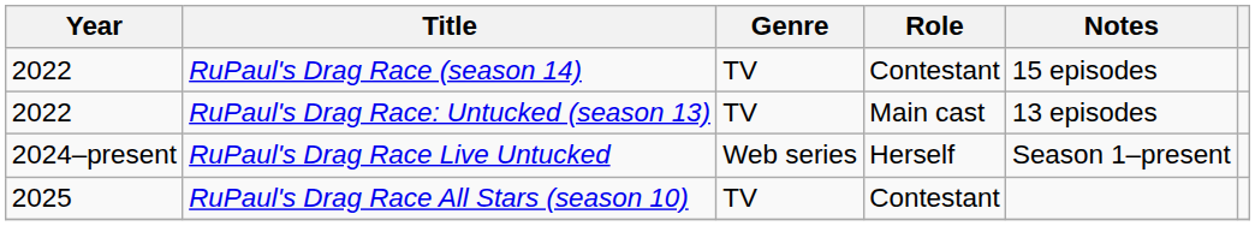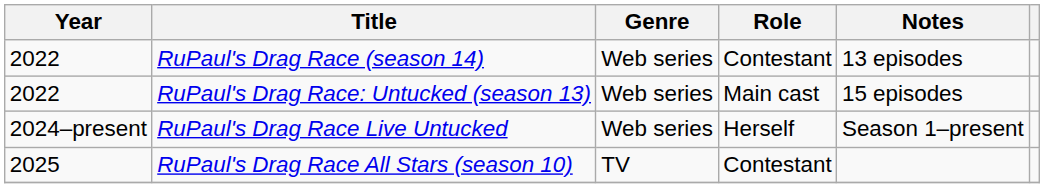RuPaul's Drag Race (season 14) | Genre: TV -> Web series
RuPaul's Drag Race (season 14) | Notes: 15 episodes -> 13 episodes
RuPaul's Drag Race: Untucked (season 13) | Genre: TV -> Web series
RuPaul's Drag Race: Untucked (season 13) | Notes: 13 episodes -> 15 episodes
